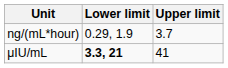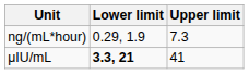ng/(mL*hour) | Upper limit: 3.7 -> 7.3
